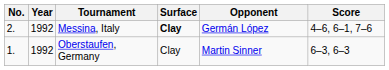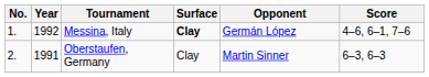Messina, Italy | No.: 2. -> 1.
Oberstaufen, Germany | No.: 1. -> 2.
Oberstaufen, Germany | Year: 1992 -> 1991
